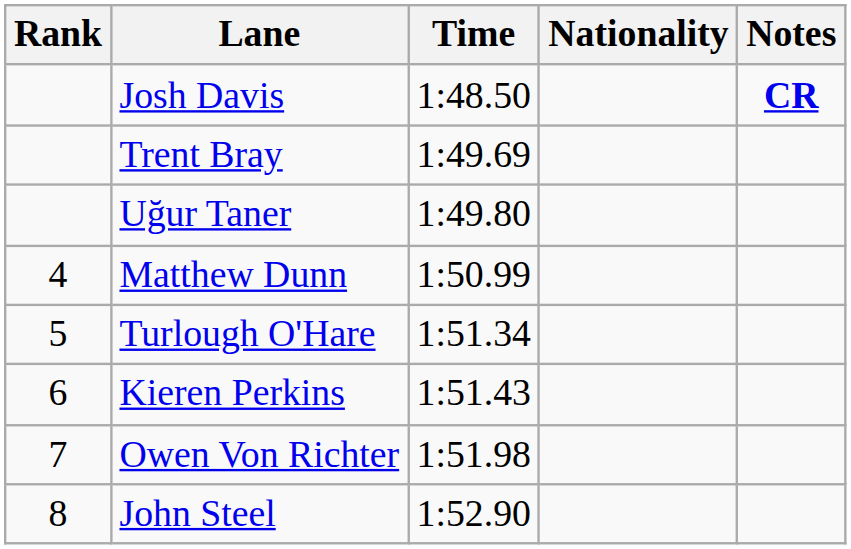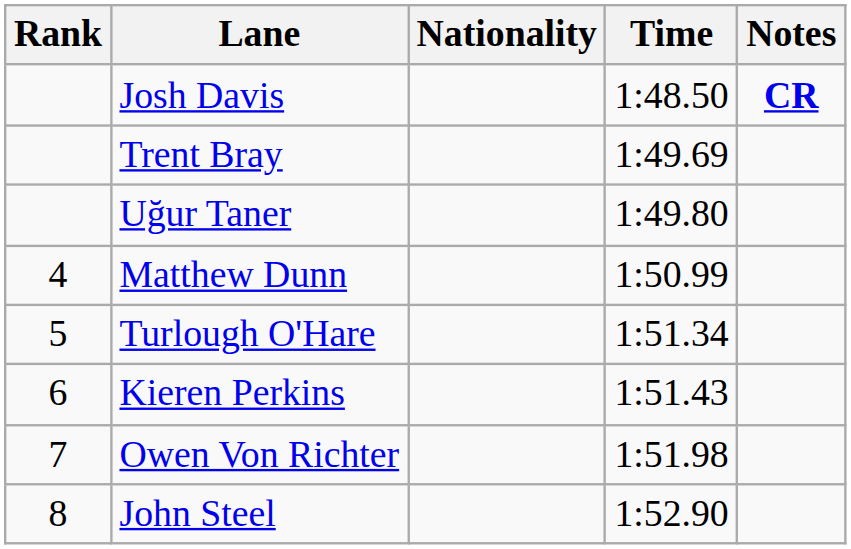columns swapped: Nationality <-> Time
